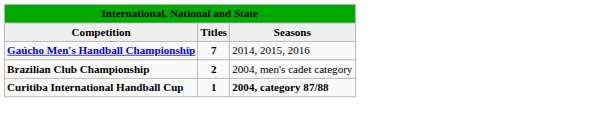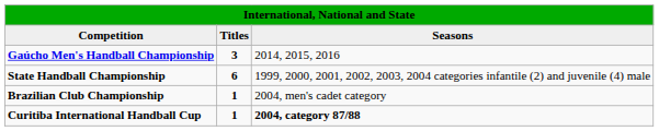Gaúcho Men's Handball Championship | column 2: 7 -> 3
+ row: State Handball Championship | 6 | 1999, 2000, 2001, 2002, 2003, 2004 categories infantile (2) and juvenile (4) male
Brazilian Club Championship | column 2: 2 -> 1
